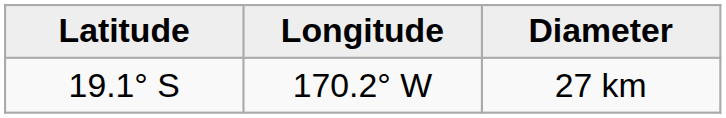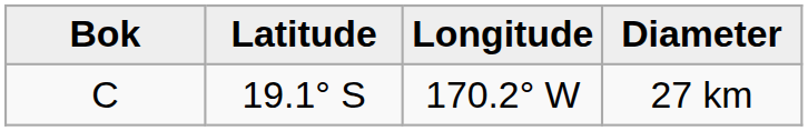+ column: Bok | C
